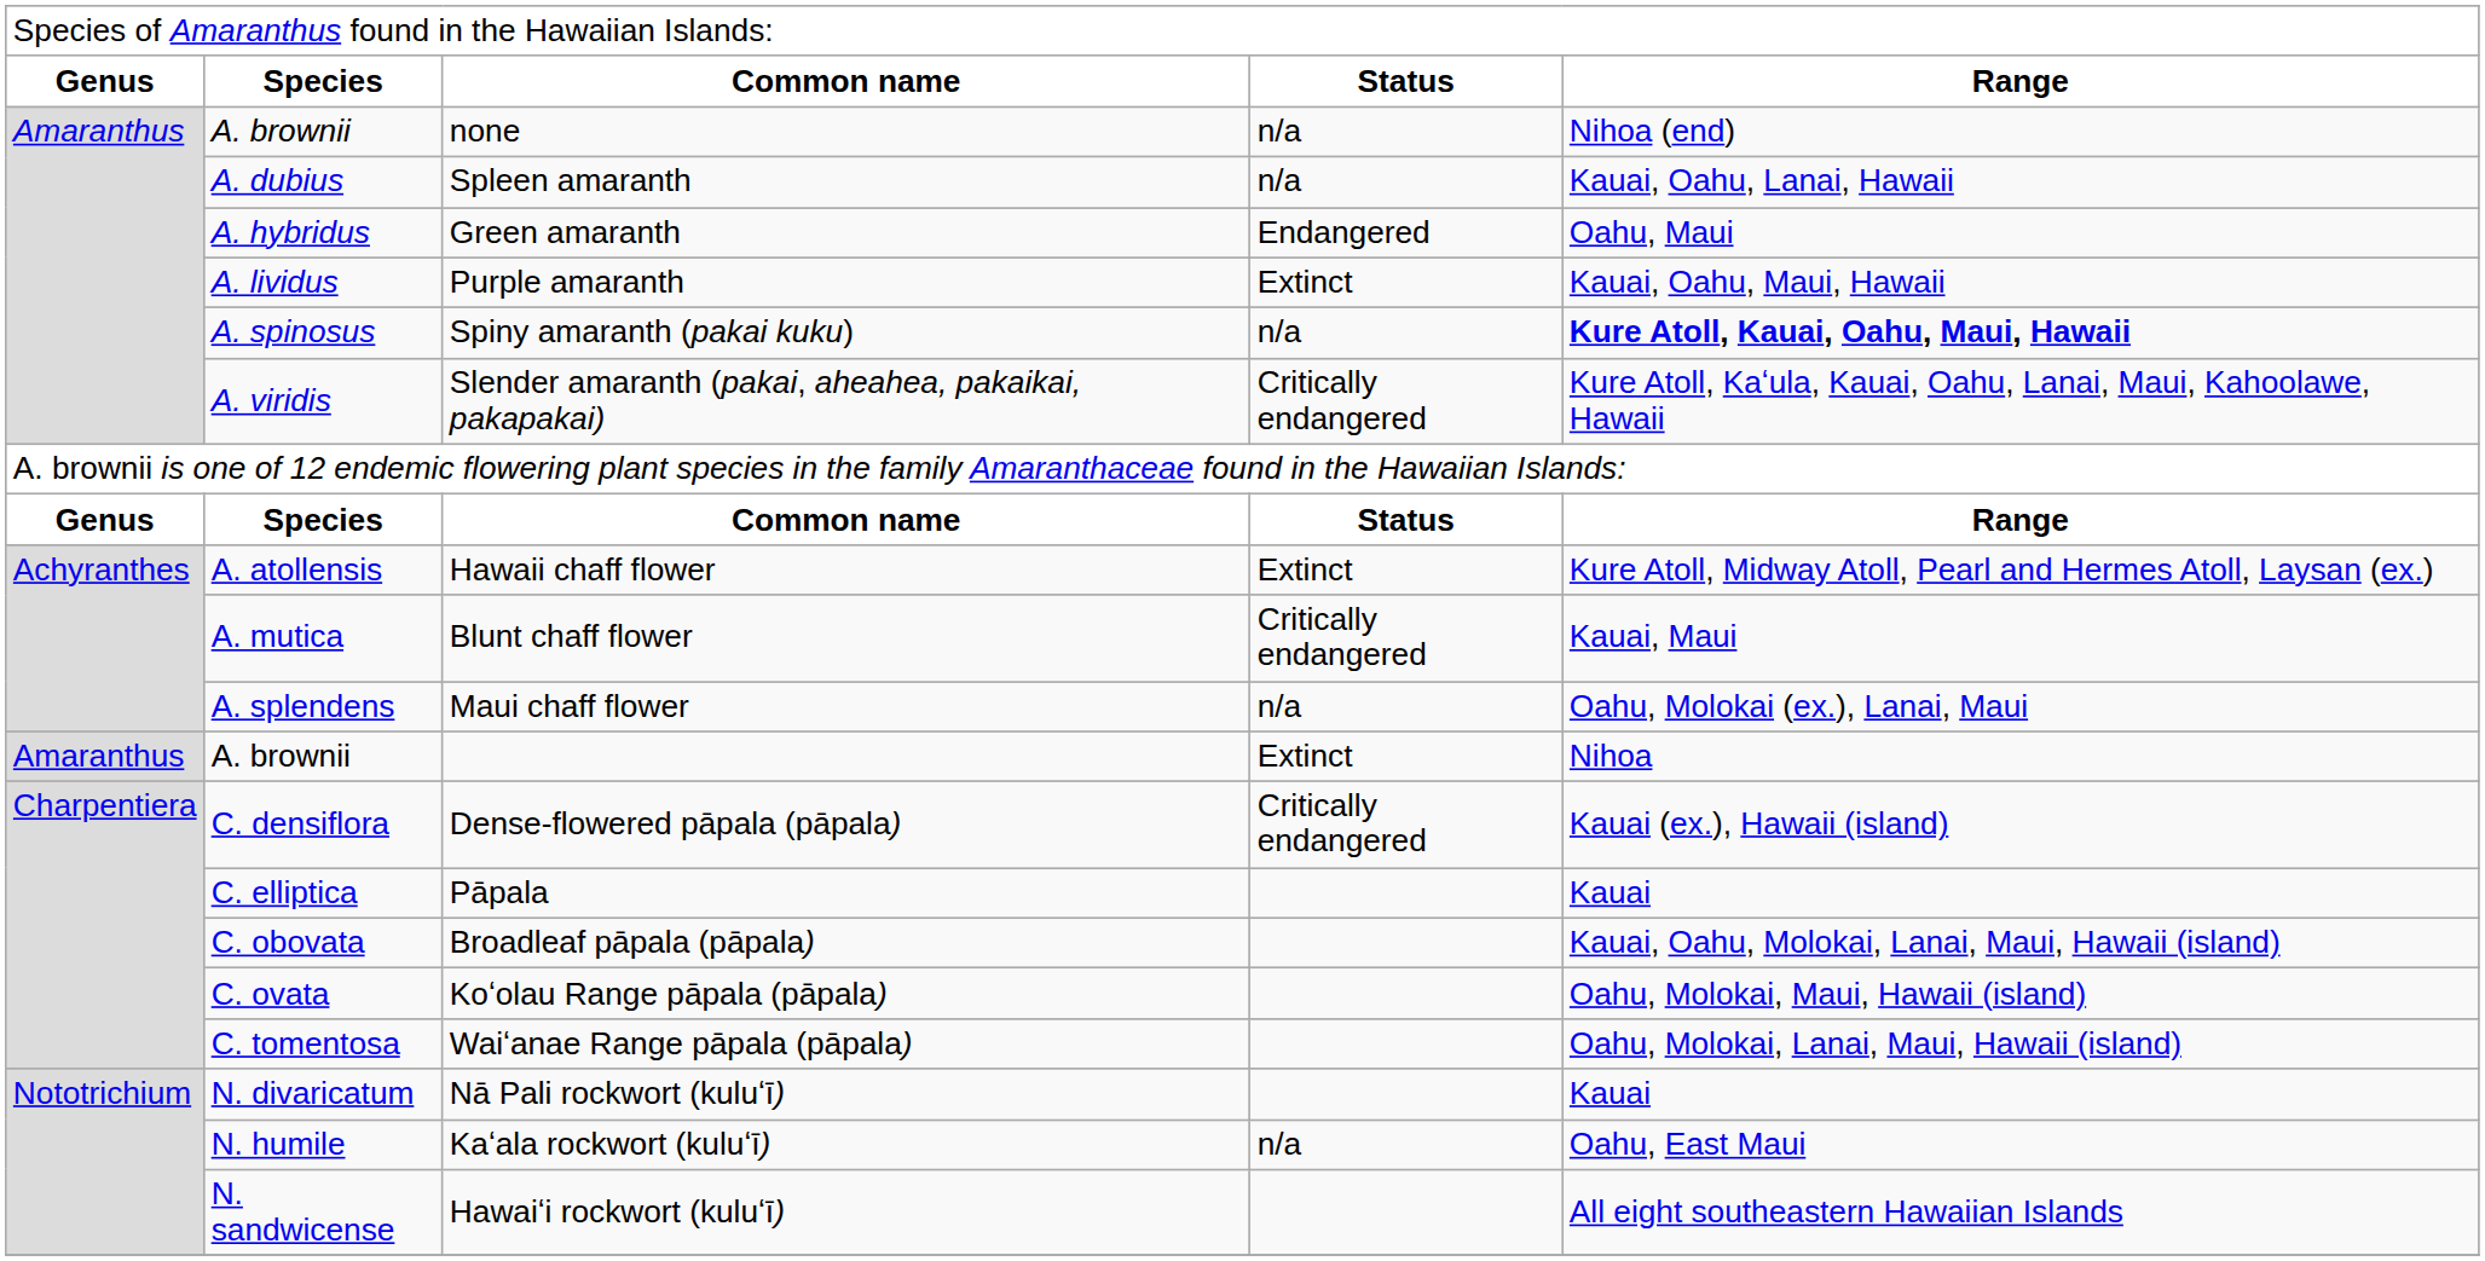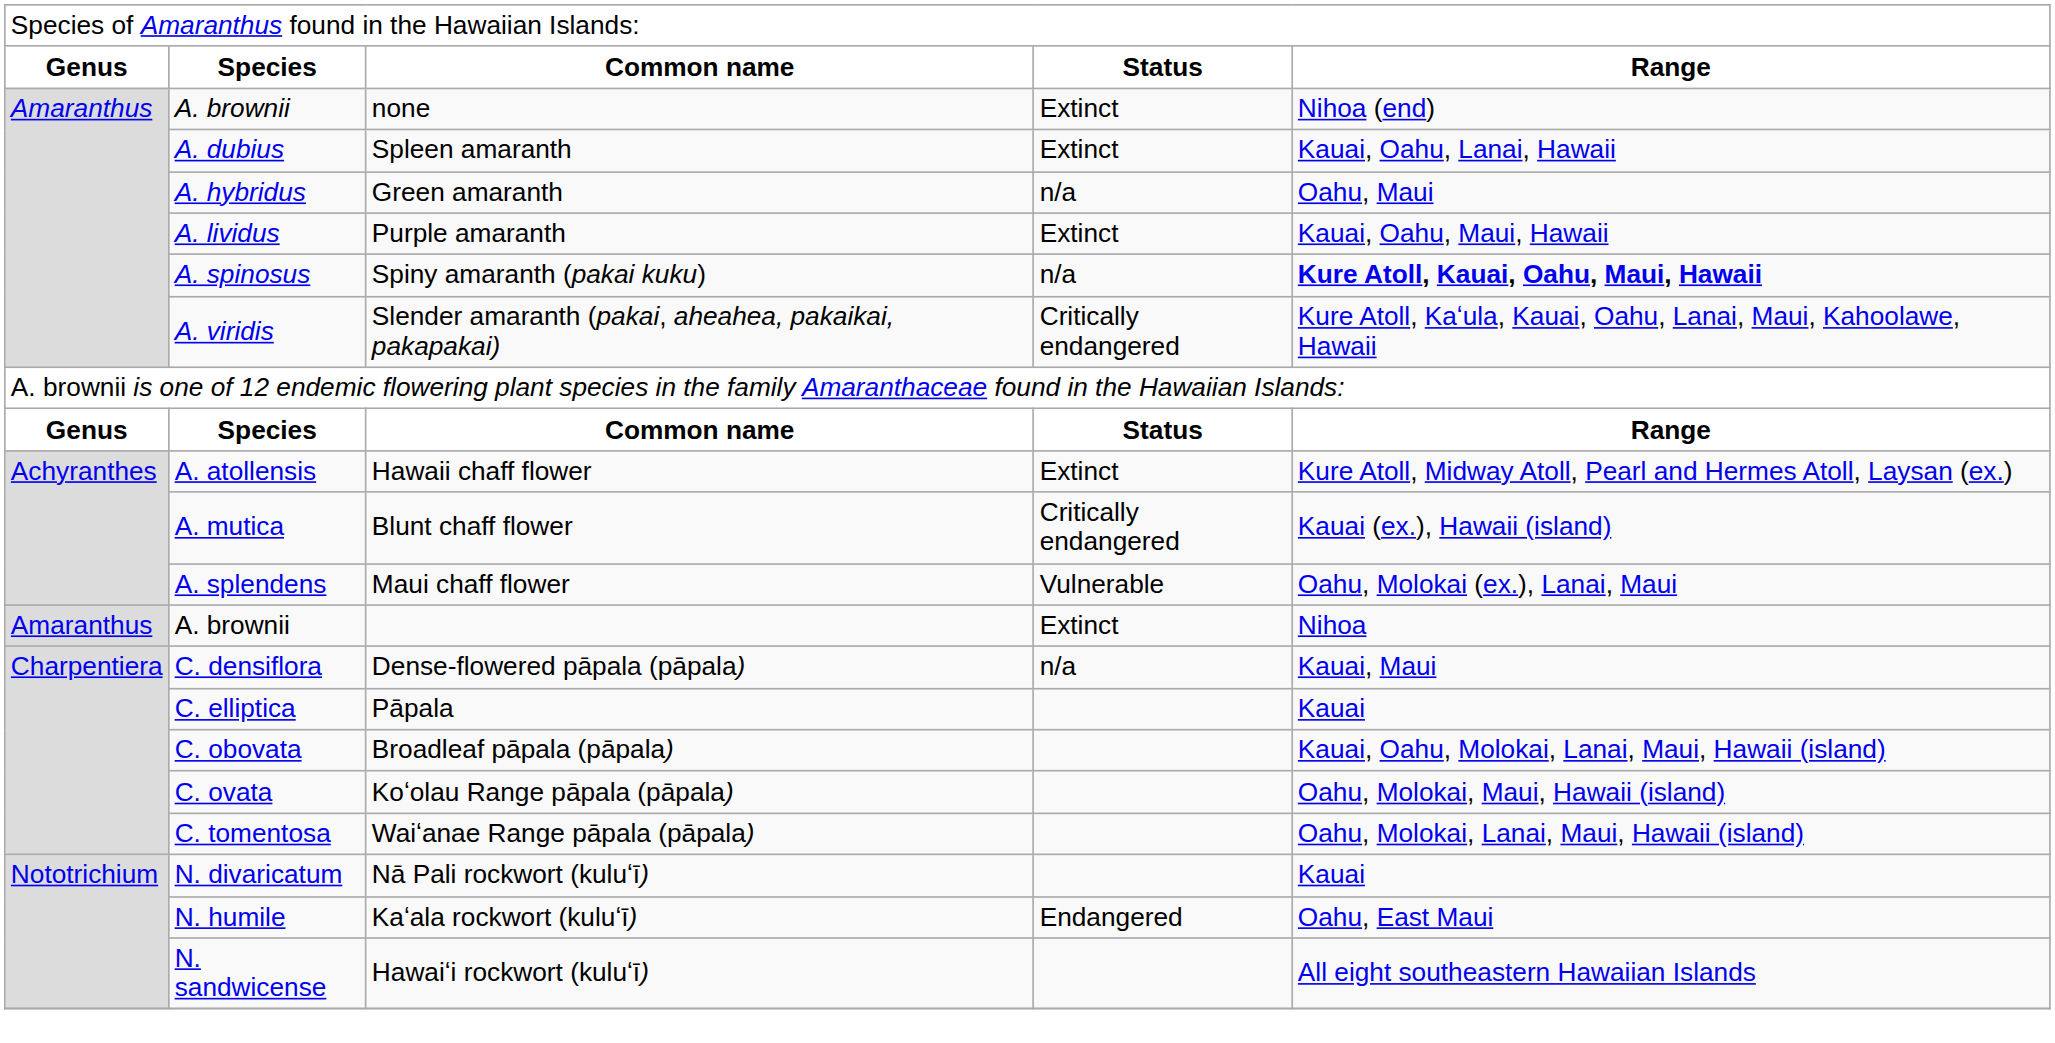none | column 4: n/a -> Extinct
Spleen amaranth | column 4: n/a -> Extinct
Green amaranth | column 4: Endangered -> n/a
Blunt chaff flower | column 5: Kauai, Maui -> Kauai (ex.), Hawaii (island)
Maui chaff flower | column 4: n/a -> Vulnerable
Dense-flowered pāpala (pāpala) | column 4: Critically endangered -> n/a
Dense-flowered pāpala (pāpala) | column 5: Kauai (ex.), Hawaii (island) -> Kauai, Maui
Kaʻala rockwort (kuluʻī) | column 4: n/a -> Endangered
